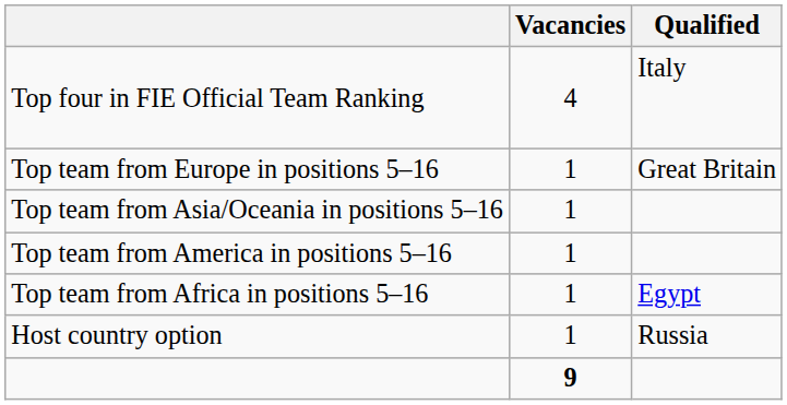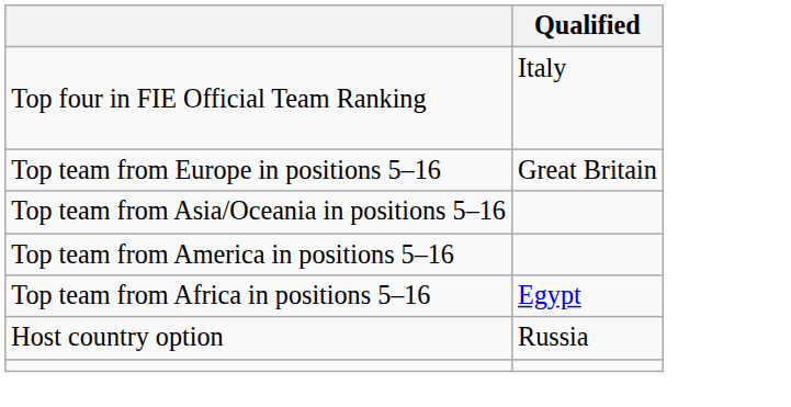- column: Vacancies | 4 | 1 | 1 | 1 | 1 | 1 | 9
